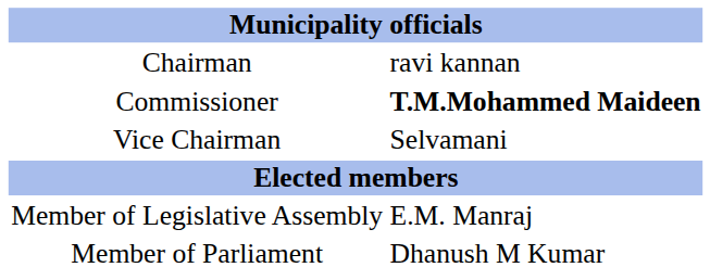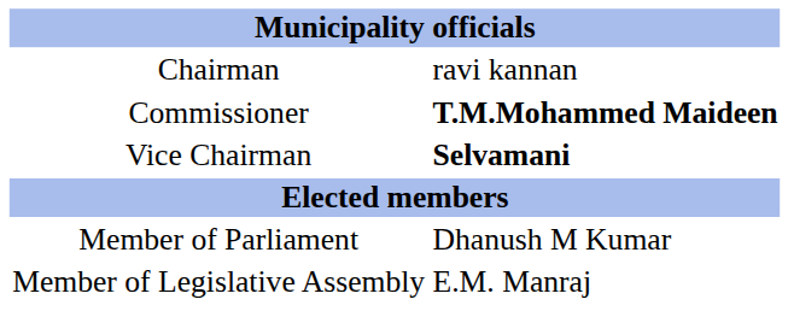Vice Chairman | column 2: normal -> bold
rows swapped: Member of Legislative Assembly <-> Member of Parliament
